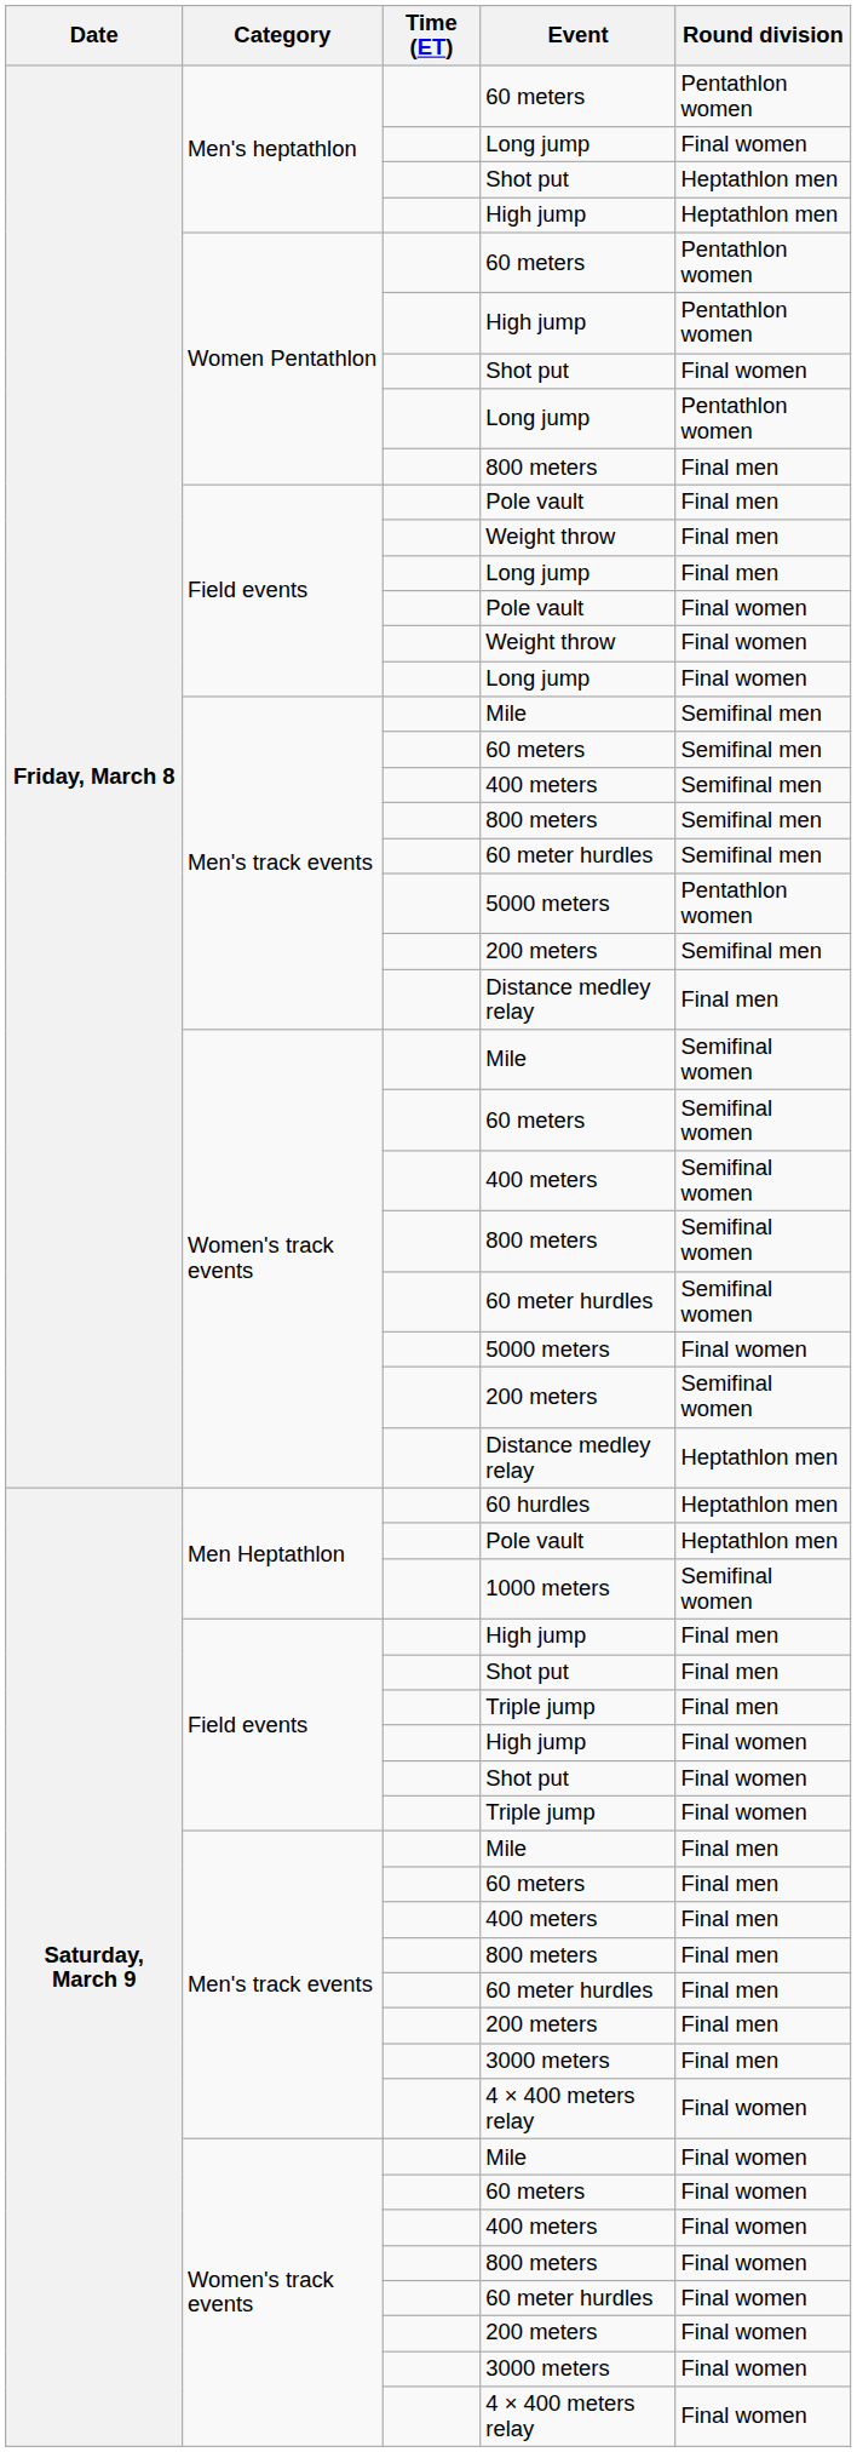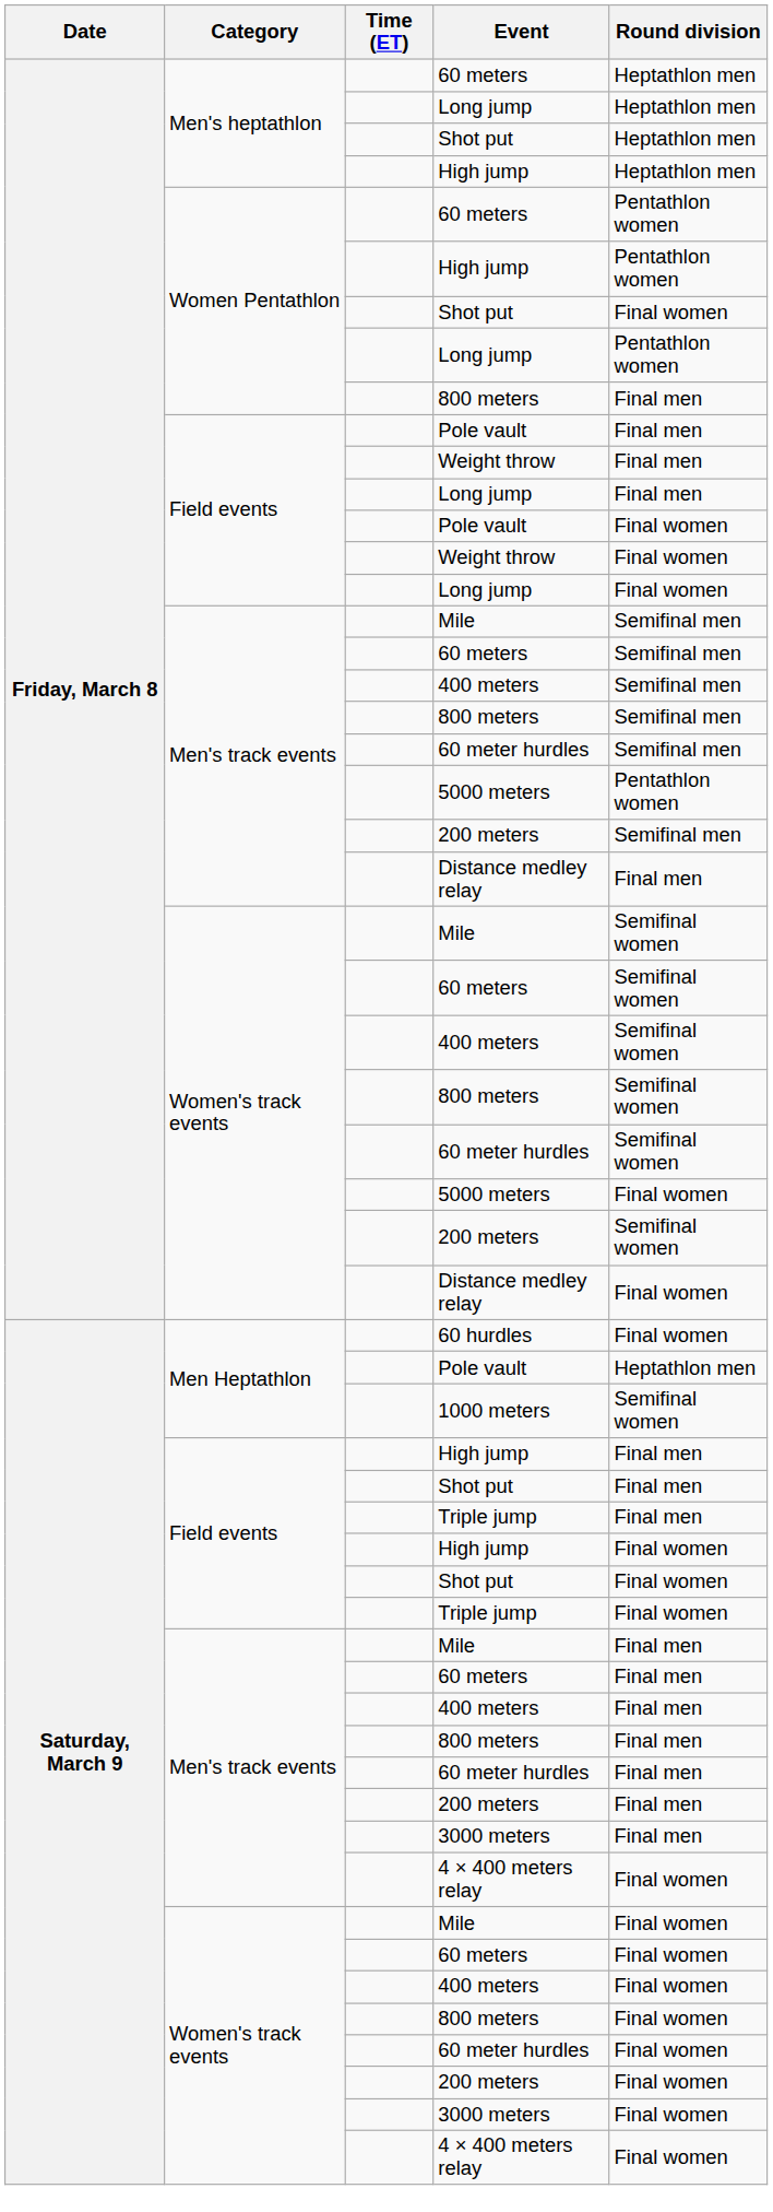Men's heptathlon / 60 meters | Round division: Pentathlon women -> Heptathlon men
Men's heptathlon / Long jump | Round division: Final women -> Heptathlon men
Women's track events / Distance medley relay | Round division: Heptathlon men -> Final women
60 hurdles | Round division: Heptathlon men -> Final women
